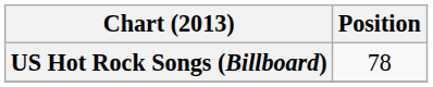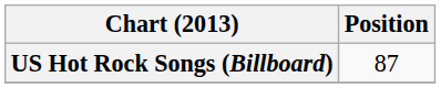US Hot Rock Songs (Billboard) | Position: 78 -> 87
